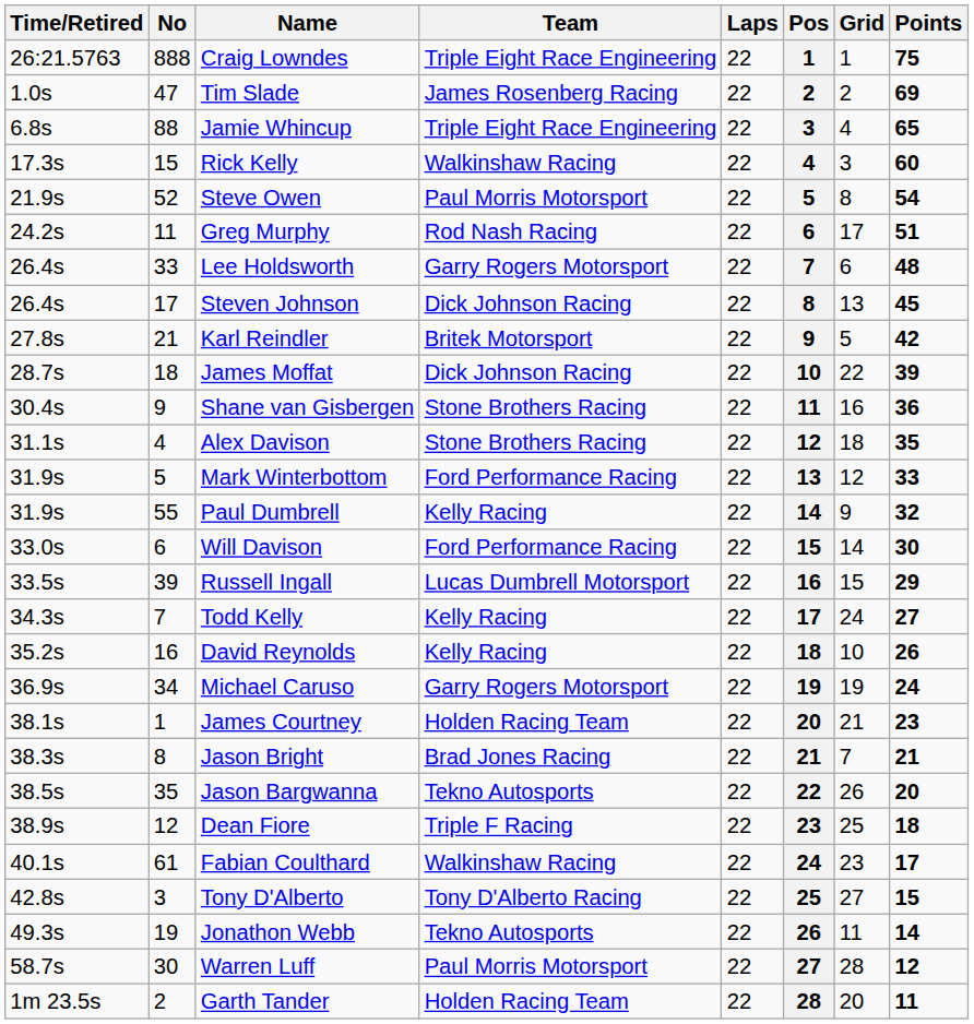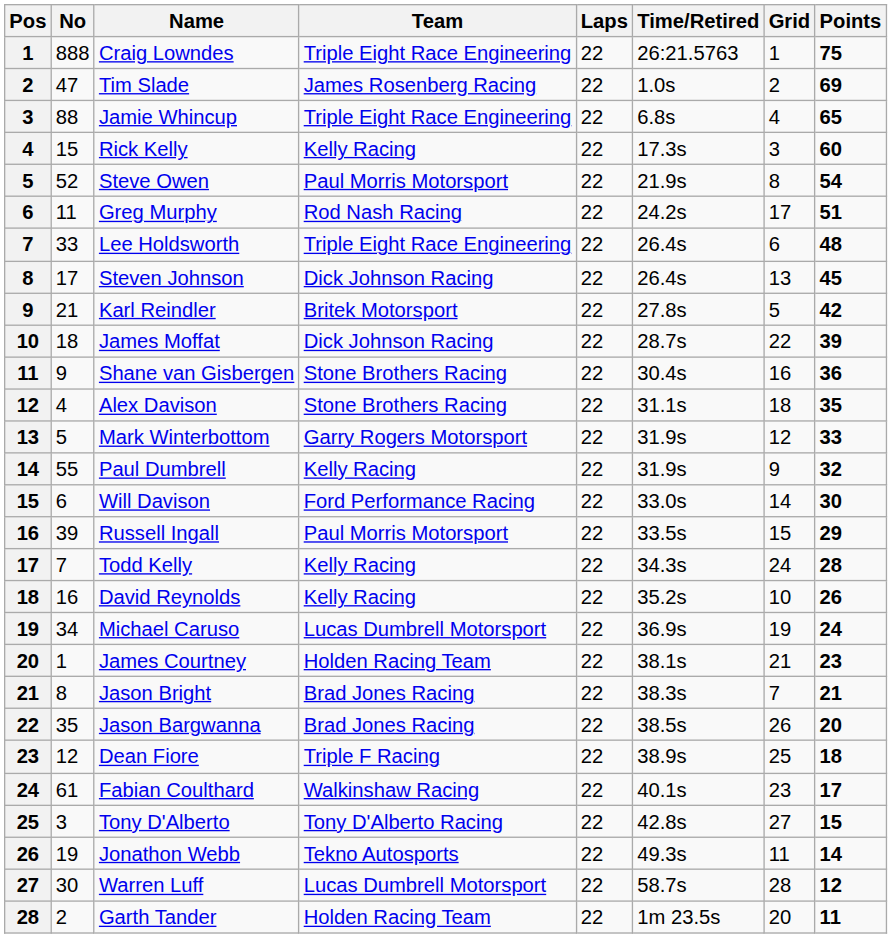columns swapped: Pos <-> Time/Retired
Rick Kelly | Team: Walkinshaw Racing -> Kelly Racing
Lee Holdsworth | Team: Garry Rogers Motorsport -> Triple Eight Race Engineering
Mark Winterbottom | Team: Ford Performance Racing -> Garry Rogers Motorsport
Russell Ingall | Team: Lucas Dumbrell Motorsport -> Paul Morris Motorsport
Todd Kelly | Points: 27 -> 28
Michael Caruso | Team: Garry Rogers Motorsport -> Lucas Dumbrell Motorsport
Jason Bargwanna | Team: Tekno Autosports -> Brad Jones Racing
Warren Luff | Team: Paul Morris Motorsport -> Lucas Dumbrell Motorsport
